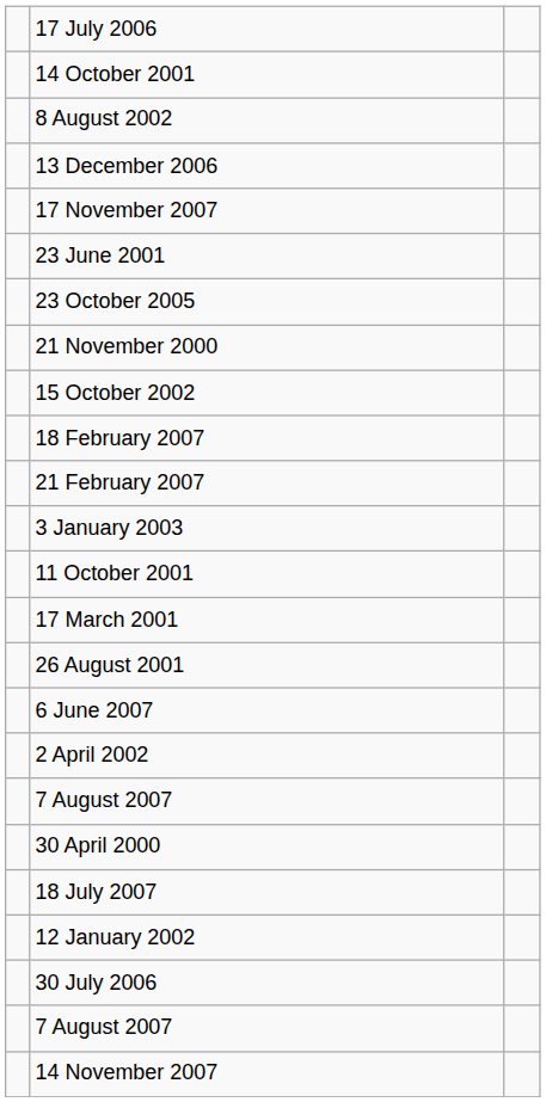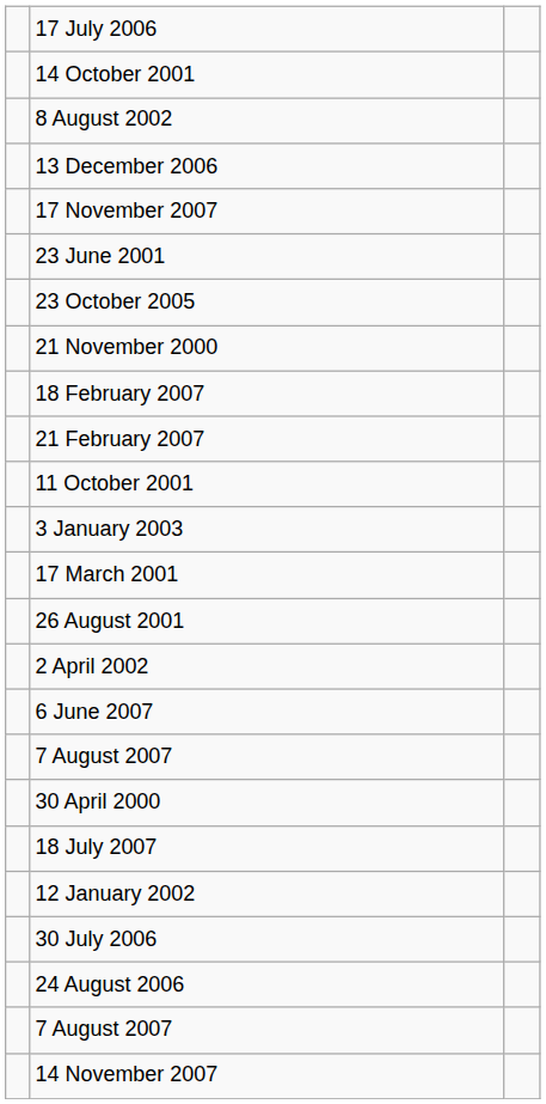- row: 15 October 2002
rows swapped: 3 January 2003 <-> 11 October 2001
rows swapped: 2 April 2002 <-> 6 June 2007
+ row: 24 August 2006
